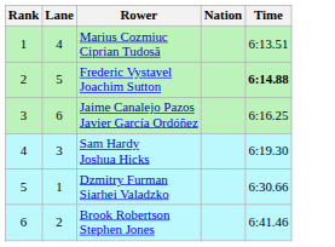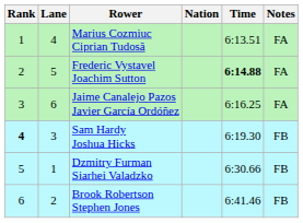+ column: Notes | FA | FA | FA | FB | FB | FB
Sam Hardy Joshua Hicks | Rank: normal -> bold
